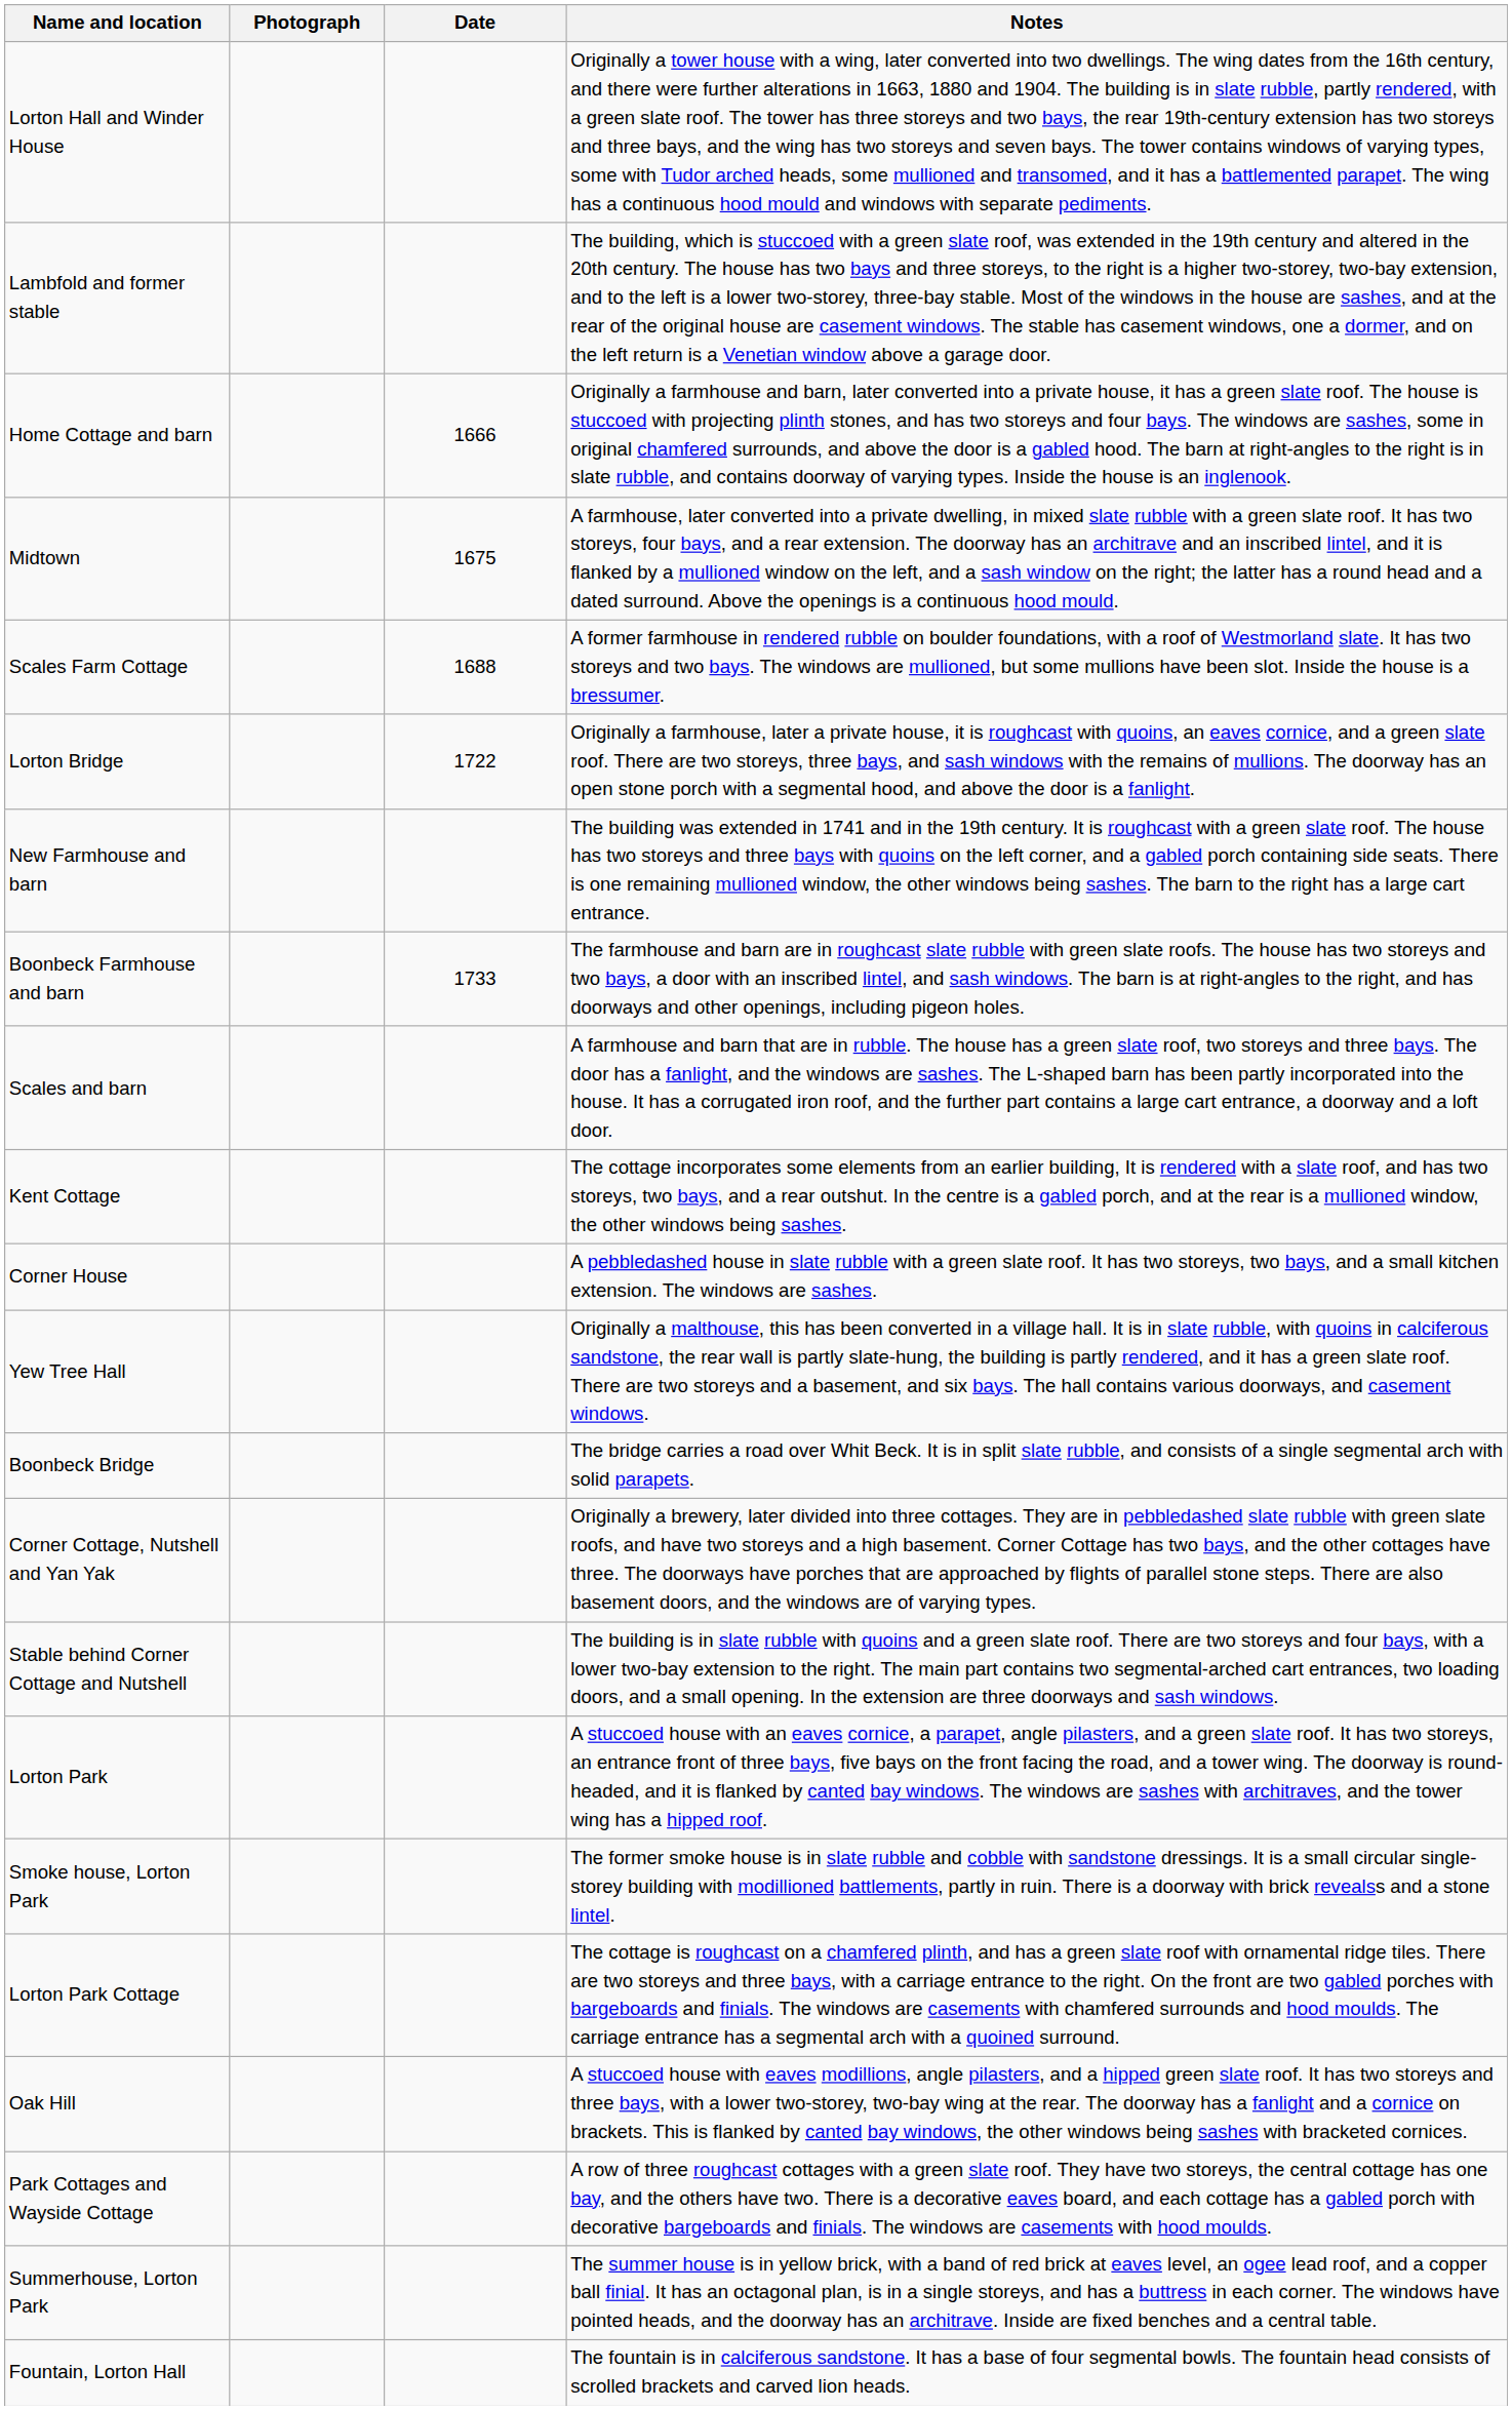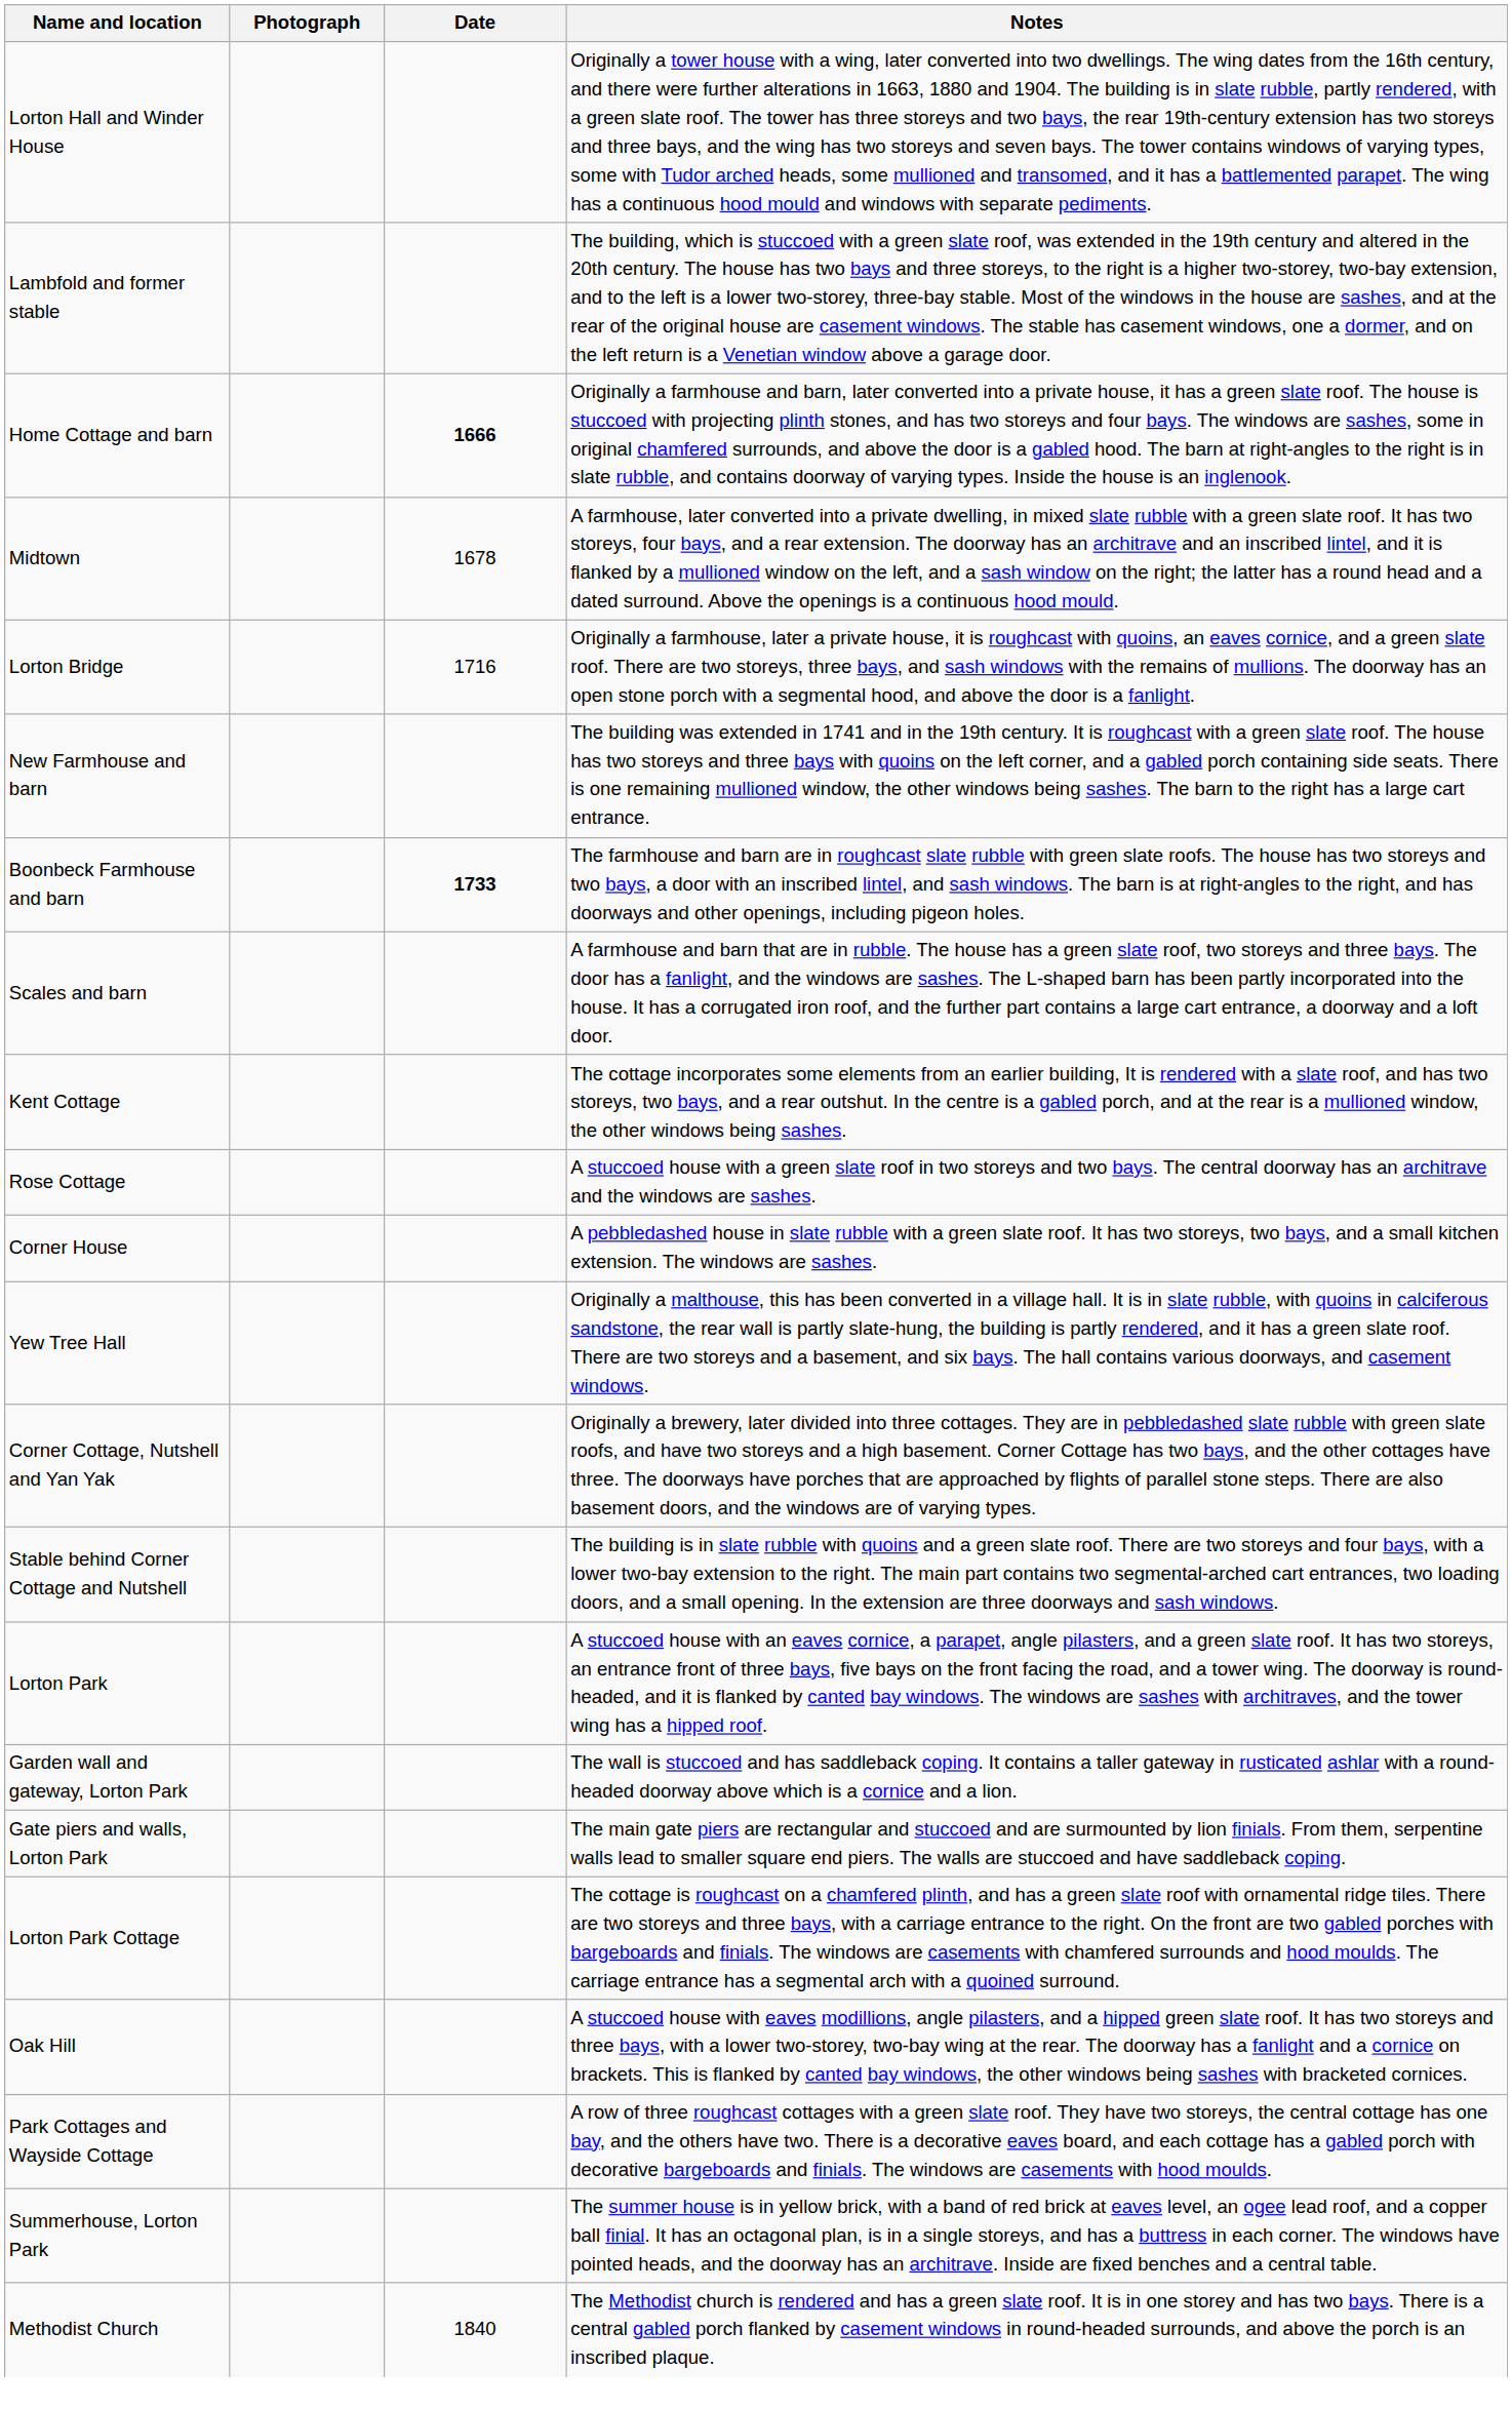Home Cottage and barn | Date: normal -> bold
Midtown | Date: 1675 -> 1678
- row: Scales Farm Cottage | 1688 | A former farmhouse in rendered rubble on boulder foundations, with a roof of Westmorland slate. It has two storeys and two bays. The windows are mullioned, but some mullions have been slot. Inside the house is a bressumer.
Lorton Bridge | Date: 1722 -> 1716
Boonbeck Farmhouse and barn | Date: normal -> bold
+ row: Rose Cottage | A stuccoed house with a green slate roof in two storeys and two bays. The central doorway has an architrave and the windows are sashes.
- row: Boonbeck Bridge | The bridge carries a road over Whit Beck. It is in split slate rubble, and consists of a single segmental arch with solid parapets.
+ row: Garden wall and gateway, Lorton Park | The wall is stuccoed and has saddleback coping. It contains a taller gateway in rusticated ashlar with a round-headed doorway above which is a cornice and a lion.
+ row: Gate piers and walls, Lorton Park | The main gate piers are rectangular and stuccoed and are surmounted by lion finials. From them, serpentine walls lead to smaller square end piers. The walls are stuccoed and have saddleback coping.
- row: Smoke house, Lorton Park | The former smoke house is in slate rubble and cobble with sandstone dressings. It is a small circular single-storey building with modillioned battlements, partly in ruin. There is a doorway with brick revealss and a stone lintel.
+ row: Methodist Church | 1840 | The Methodist church is rendered and has a green slate roof. It is in one storey and has two bays. There is a central gabled porch flanked by casement windows in round-headed surrounds, and above the porch is an inscribed plaque.
- row: Fountain, Lorton Hall | The fountain is in calciferous sandstone. It has a base of four segmental bowls. The fountain head consists of scrolled brackets and carved lion heads.
